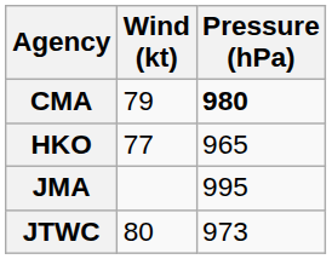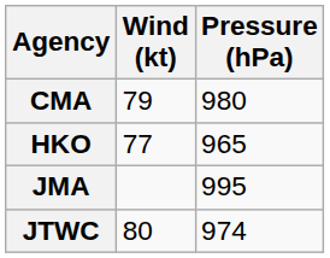CMA | Pressure (hPa): bold -> normal
JTWC | Pressure (hPa): 973 -> 974
